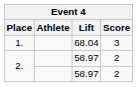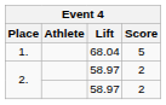1. | Score: 3 -> 5
